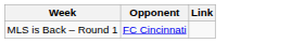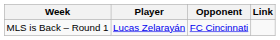+ column: Player | Lucas Zelarayán
